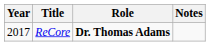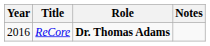ReCore | Year: 2017 -> 2016
